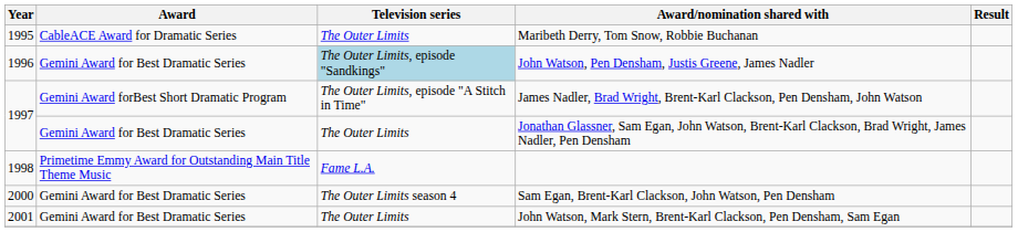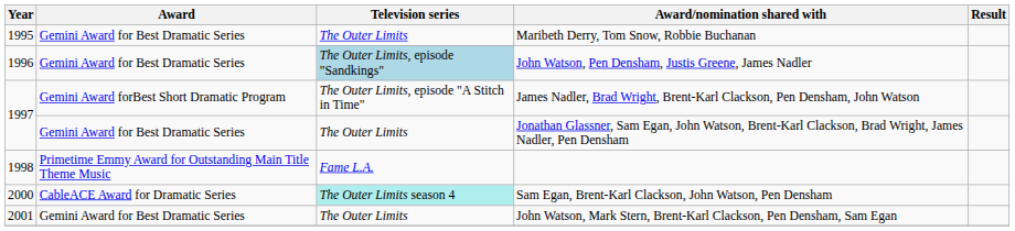Maribeth Derry, Tom Snow, Robbie Buchanan | Award: CableACE Award for Dramatic Series -> Gemini Award for Best Dramatic Series
Sam Egan, Brent-Karl Clackson, John Watson, Pen Densham | Award: Gemini Award for Best Dramatic Series -> CableACE Award for Dramatic Series
Sam Egan, Brent-Karl Clackson, John Watson, Pen Densham | Television series: no background -> paleturquoise background
